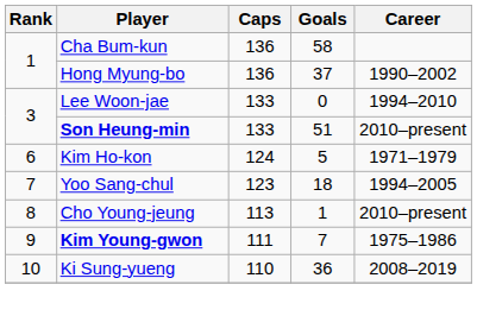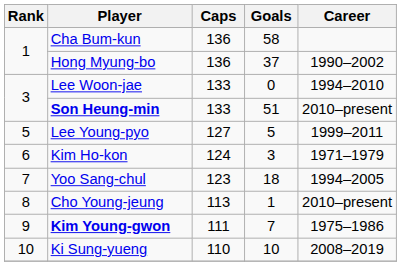+ row: 5 | Lee Young-pyo | 127 | 5 | 1999–2011
Kim Ho-kon | Goals: 5 -> 3
Ki Sung-yueng | Goals: 36 -> 10
